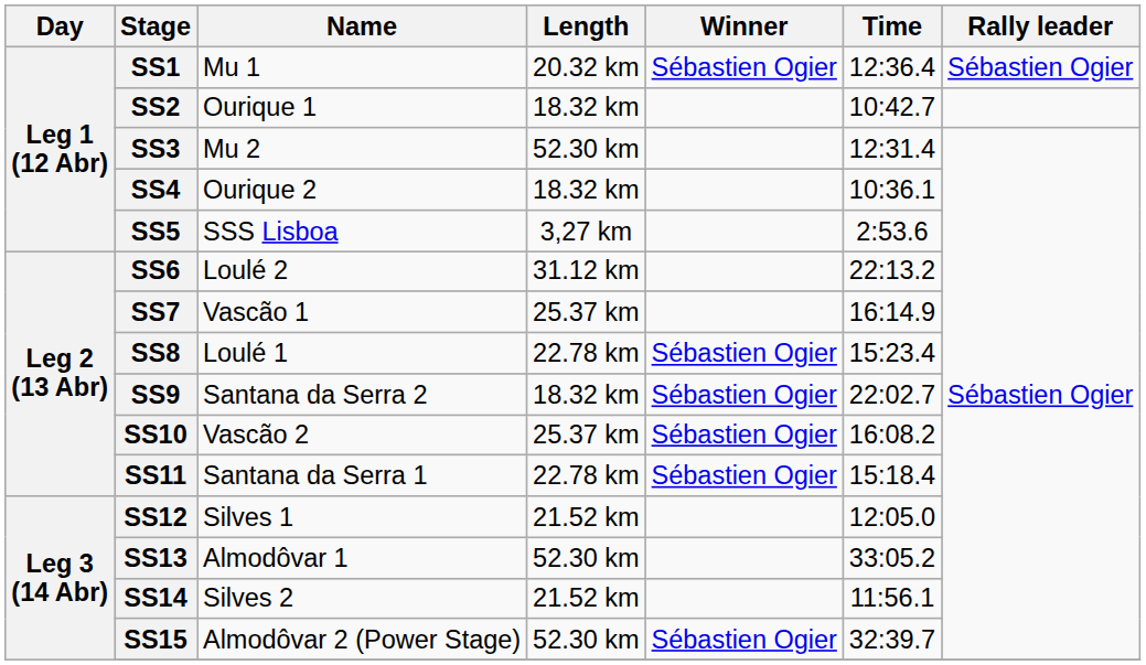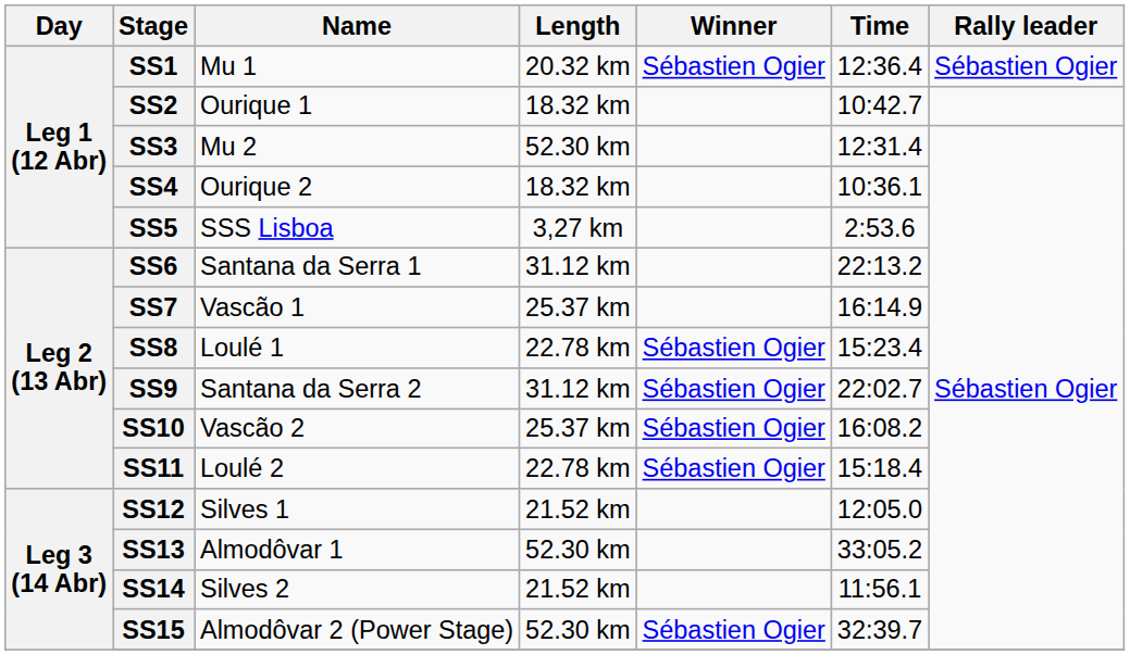SS6 | Name: Loulé 2 -> Santana da Serra 1
SS9 | Length: 18.32 km -> 31.12 km
SS11 | Name: Santana da Serra 1 -> Loulé 2
